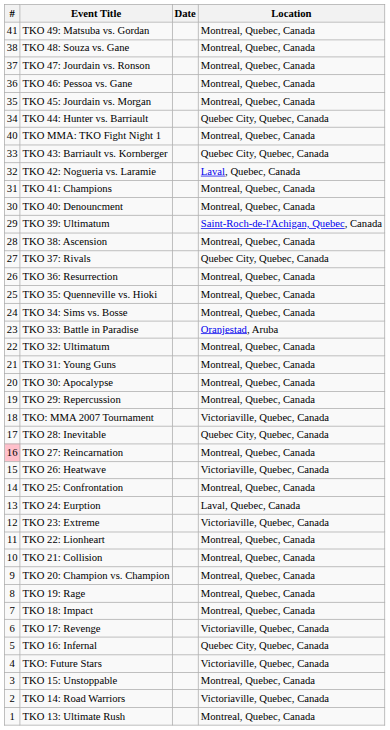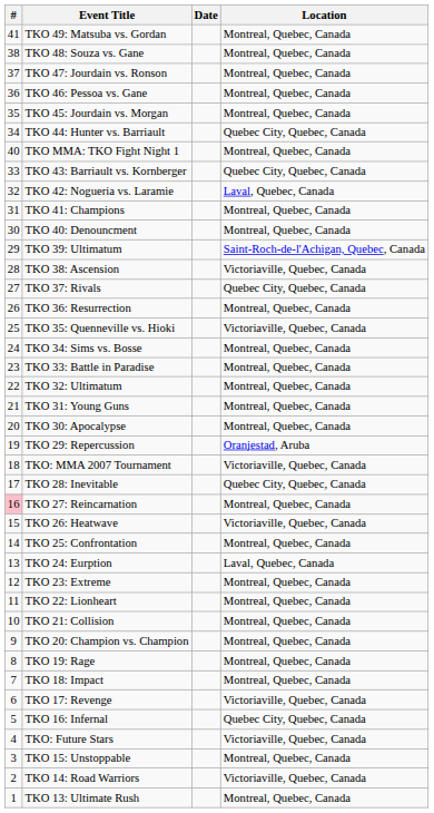TKO 38: Ascension | Location: Montreal, Quebec, Canada -> Victoriaville, Quebec, Canada
TKO 35: Quenneville vs. Hioki | Location: Montreal, Quebec, Canada -> Victoriaville, Quebec, Canada
TKO 33: Battle in Paradise | Location: Oranjestad, Aruba -> Montreal, Quebec, Canada
TKO 29: Repercussion | Location: Montreal, Quebec, Canada -> Oranjestad, Aruba
TKO 23: Extreme | Location: Victoriaville, Quebec, Canada -> Montreal, Quebec, Canada
